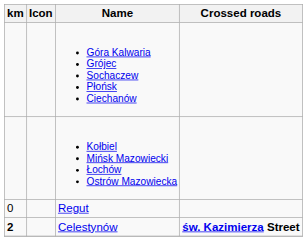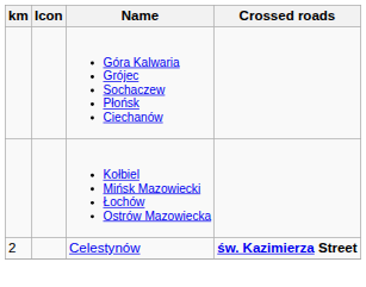- row: 0 | Regut
Celestynów | km: bold -> normal
